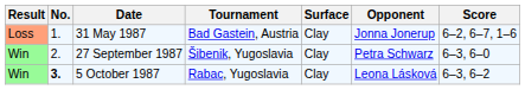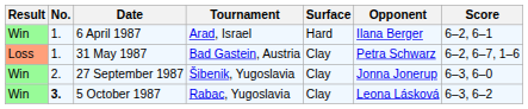+ row: Win | 1. | 6 April 1987 | Arad, Israel | Hard | Ilana Berger | 6–2, 6–1
31 May 1987 | Opponent: Jonna Jonerup -> Petra Schwarz
27 September 1987 | Opponent: Petra Schwarz -> Jonna Jonerup
